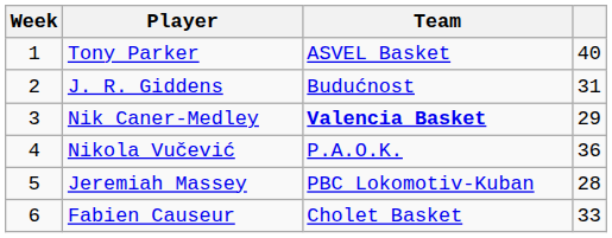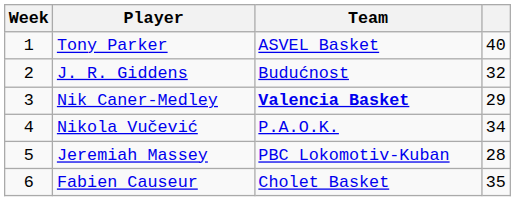J. R. Giddens | column 4: 31 -> 32
Nikola Vučević | column 4: 36 -> 34
Fabien Causeur | column 4: 33 -> 35
